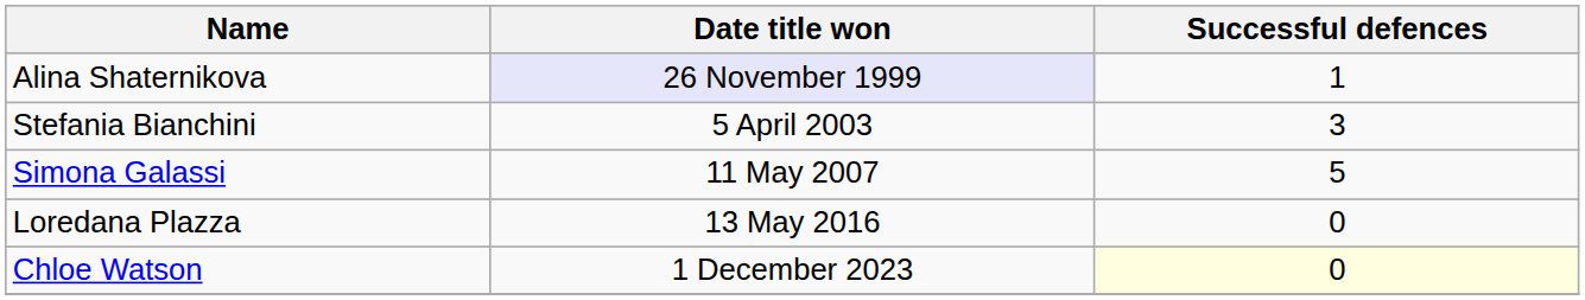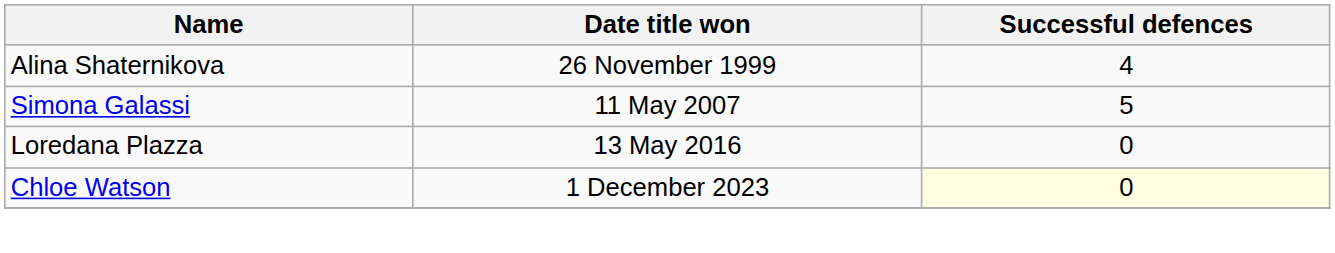Alina Shaternikova | Date title won: lavender background -> no background
Alina Shaternikova | Successful defences: 1 -> 4
- row: Stefania Bianchini | 5 April 2003 | 3
